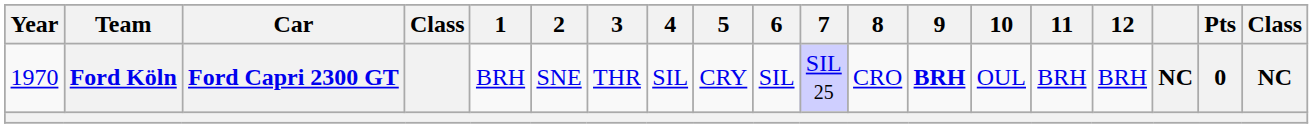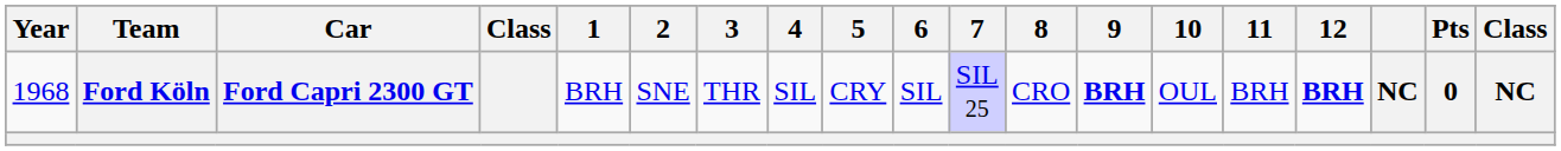Ford Köln | Year: 1970 -> 1968
Ford Köln | 12: normal -> bold
